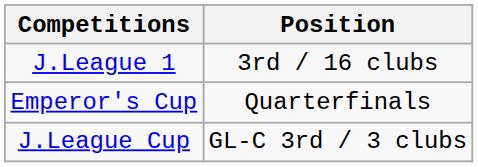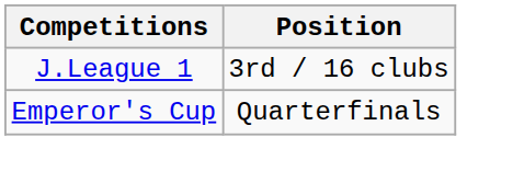- row: J.League Cup | GL-C 3rd / 3 clubs
